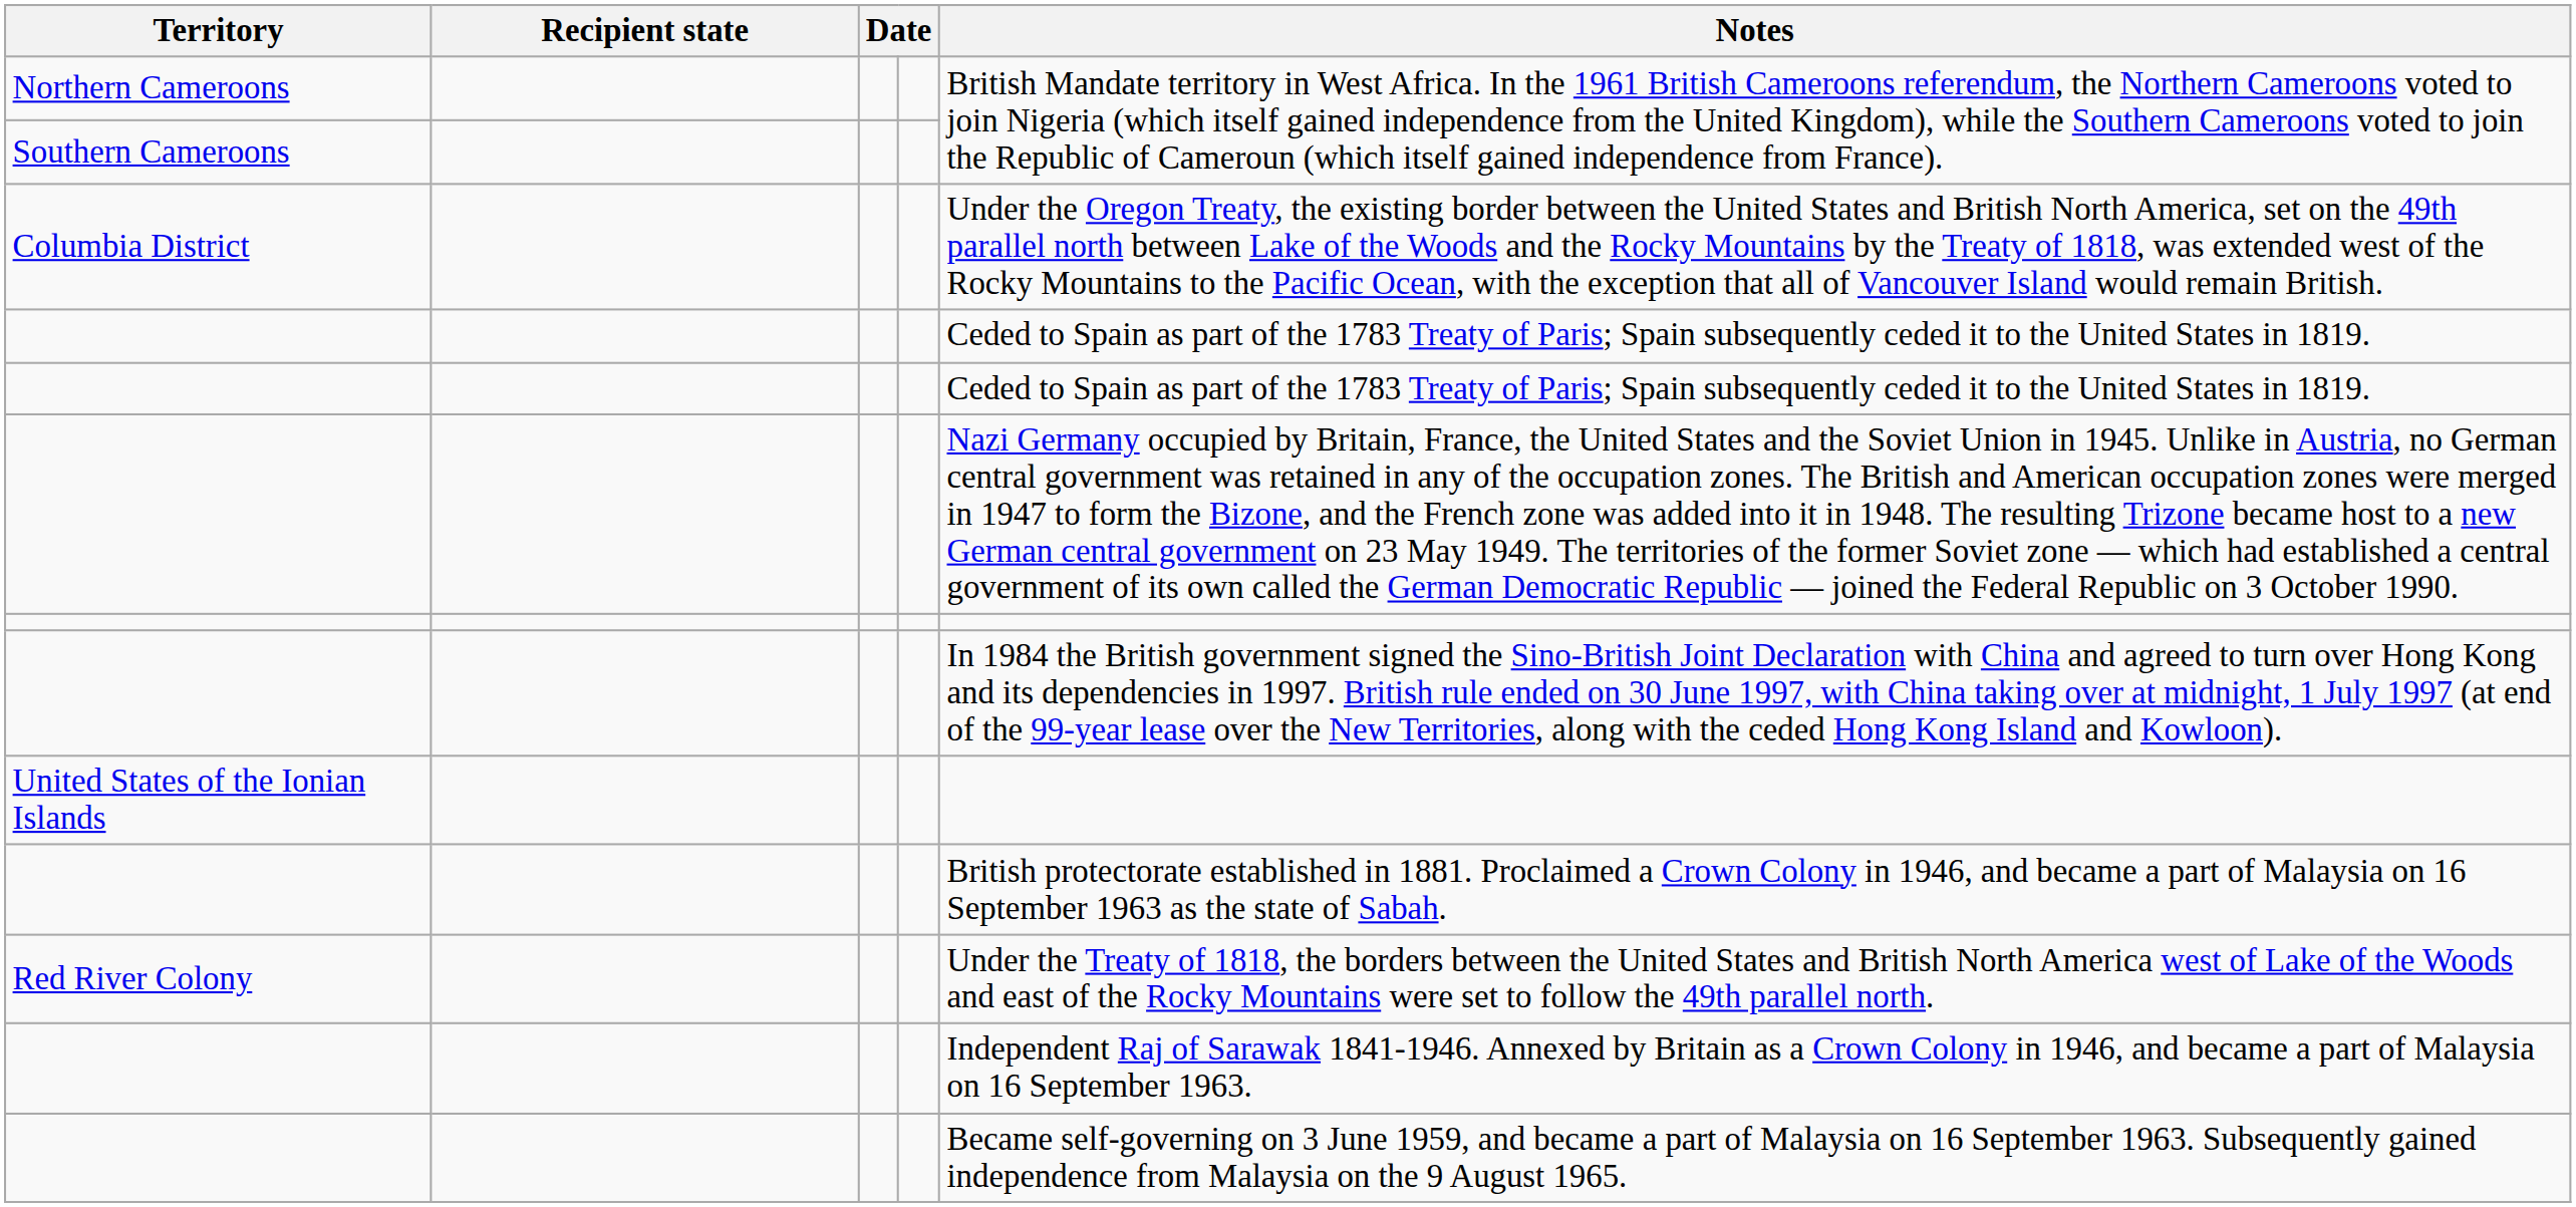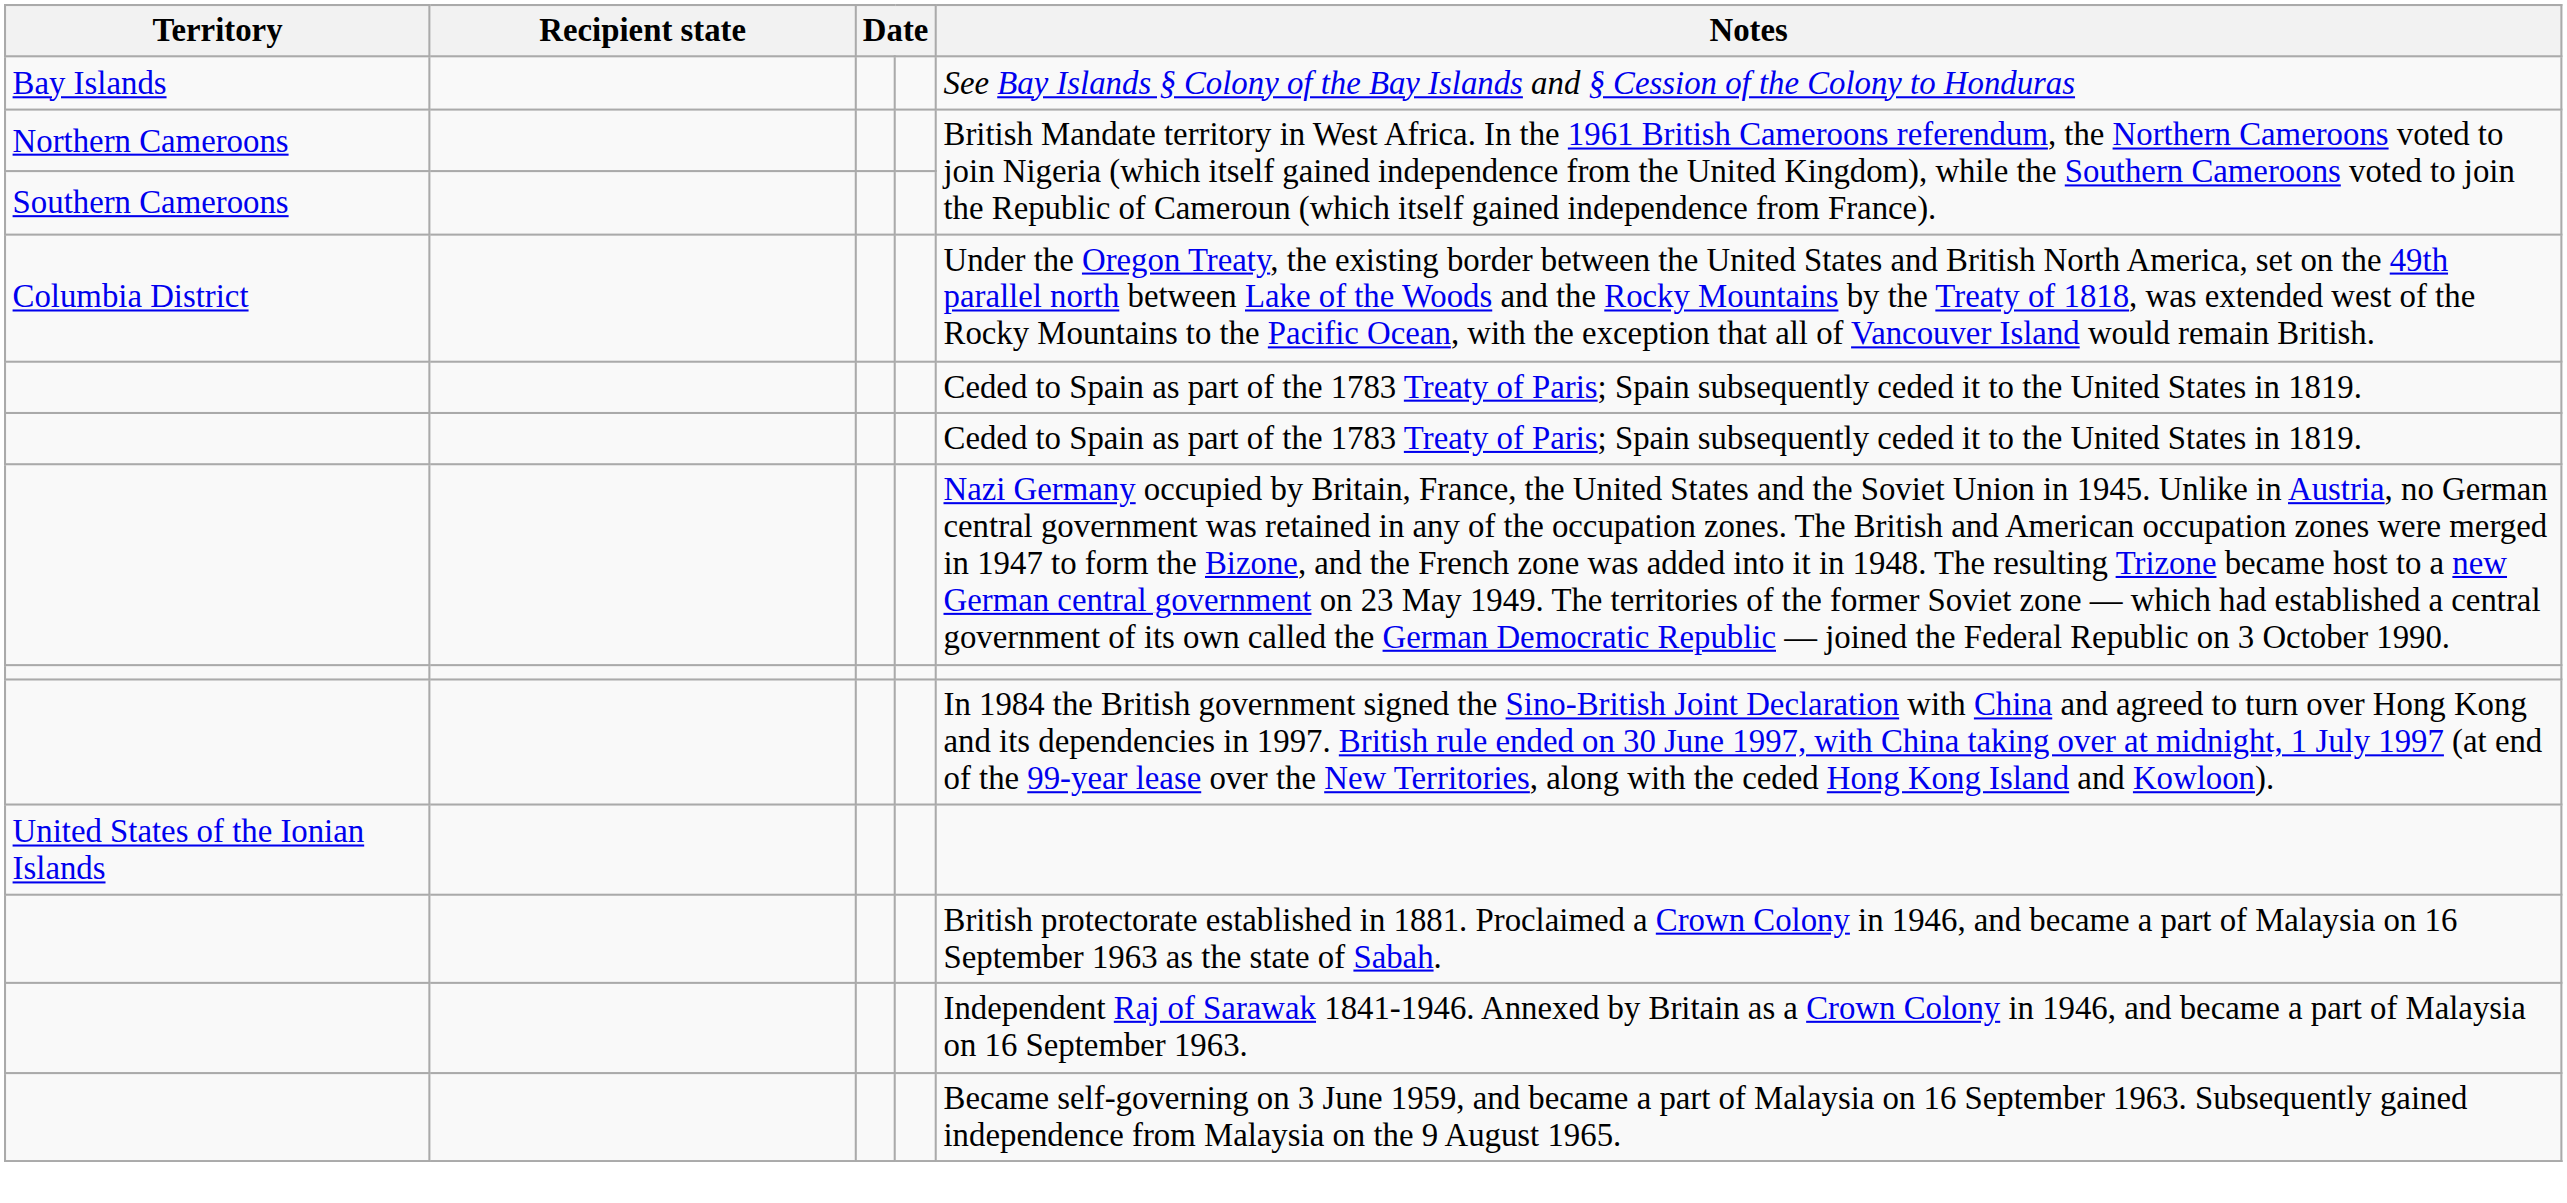+ row: Bay Islands | See Bay Islands § Colony of the Bay Islands and § Cession of the Colony to Honduras
- row: Red River Colony | Under the Treaty of 1818, the borders between the United States and British North America west of Lake of the Woods and east of the Rocky Mountains were set to follow the 49th parallel north.
